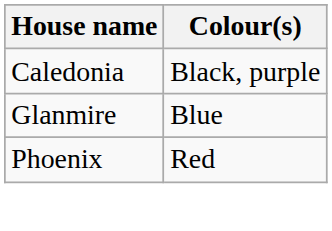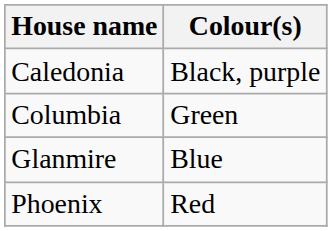+ row: Columbia | Green
